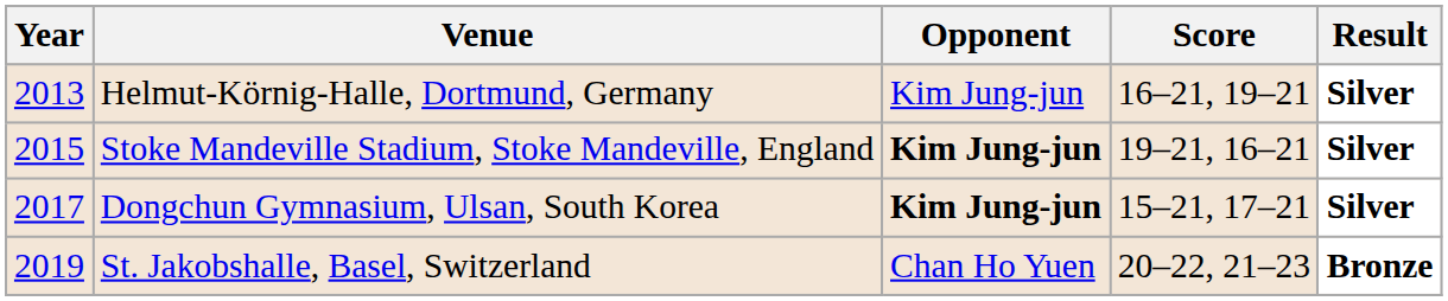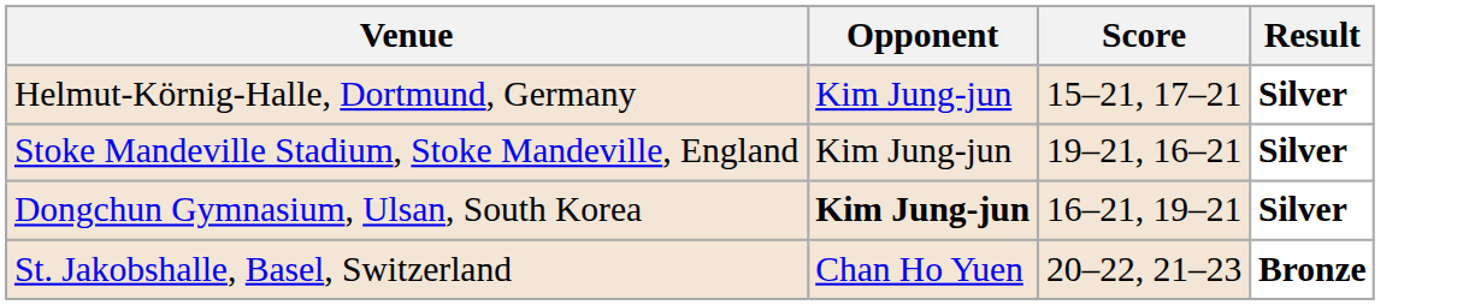- column: Year | 2013 | 2015 | 2017 | 2019
Helmut-Körnig-Halle, Dortmund, Germany | Score: 16–21, 19–21 -> 15–21, 17–21
Stoke Mandeville Stadium, Stoke Mandeville, England | Opponent: bold -> normal
Dongchun Gymnasium, Ulsan, South Korea | Score: 15–21, 17–21 -> 16–21, 19–21
